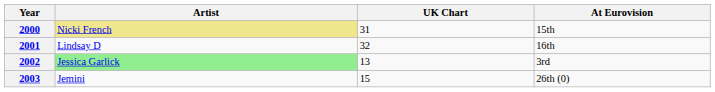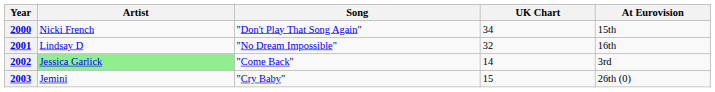+ column: Song | "Don't Play That Song Again" | "No Dream Impossible" | "Come Back" | "Cry Baby"
2000 | Artist: khaki background -> no background
2000 | UK Chart: 31 -> 34
2002 | UK Chart: 13 -> 14
